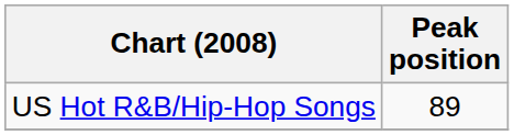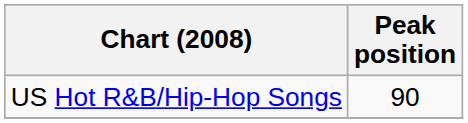US Hot R&B/Hip-Hop Songs | Peak position: 89 -> 90
